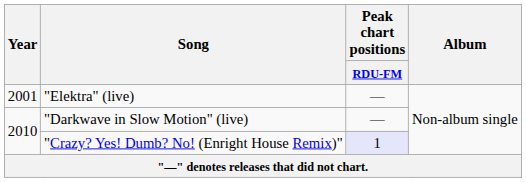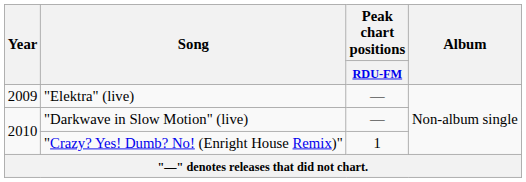"Elektra" (live) | Year: 2001 -> 2009
"Crazy? Yes! Dumb? No! (Enright House Remix)" | Peak chart positions / RDU-FM: lavender background -> no background
